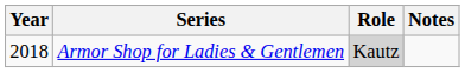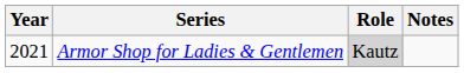Armor Shop for Ladies & Gentlemen | Year: 2018 -> 2021
